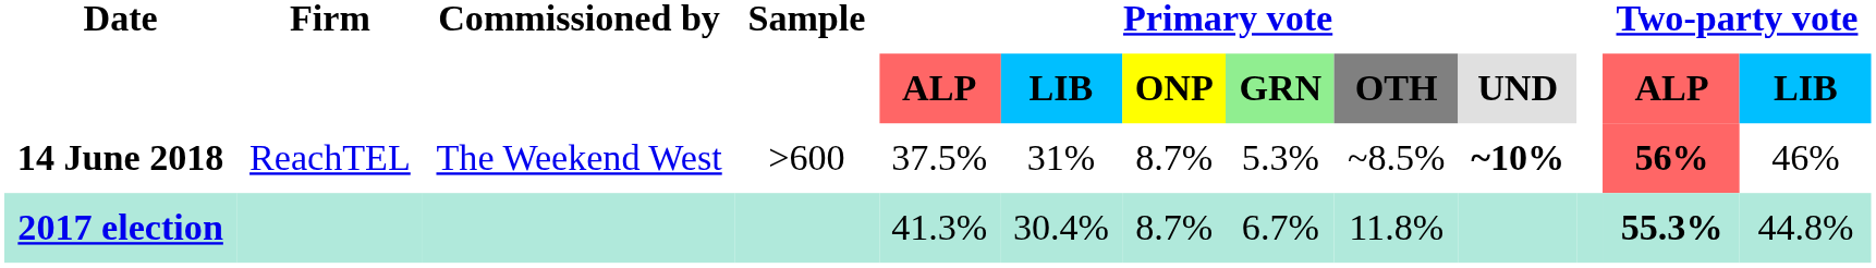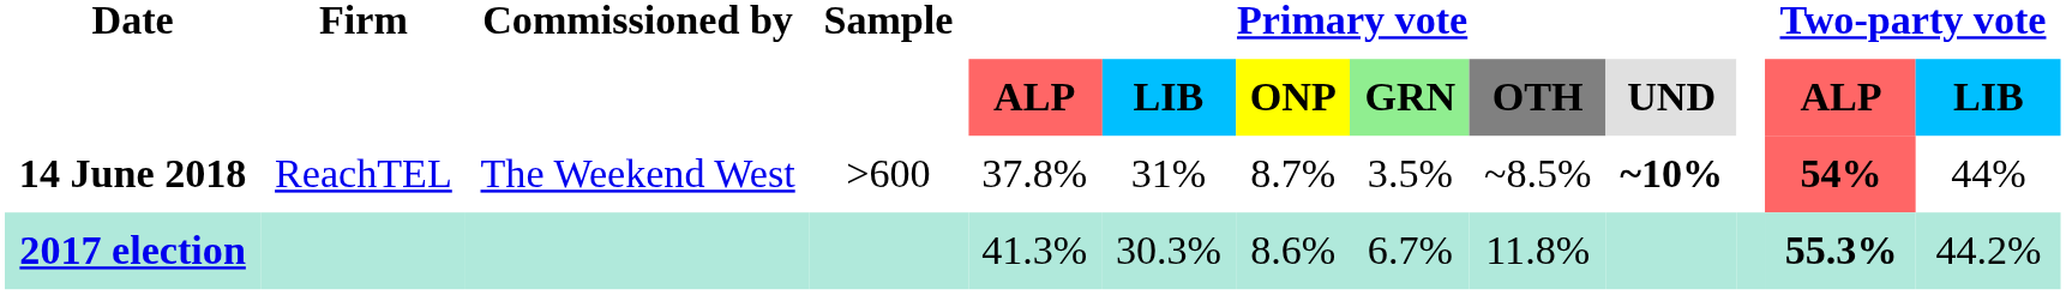14 June 2018 | Primary vote / ALP: 37.5% -> 37.8%
14 June 2018 | Primary vote / GRN: 5.3% -> 3.5%
14 June 2018 | Two-party vote / ALP: 56% -> 54%
14 June 2018 | Two-party vote / LIB: 46% -> 44%
2017 election | Primary vote / LIB: 30.4% -> 30.3%
2017 election | Primary vote / ONP: 8.7% -> 8.6%
2017 election | Two-party vote / LIB: 44.8% -> 44.2%
